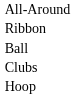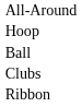rows swapped: Hoop <-> Ribbon
